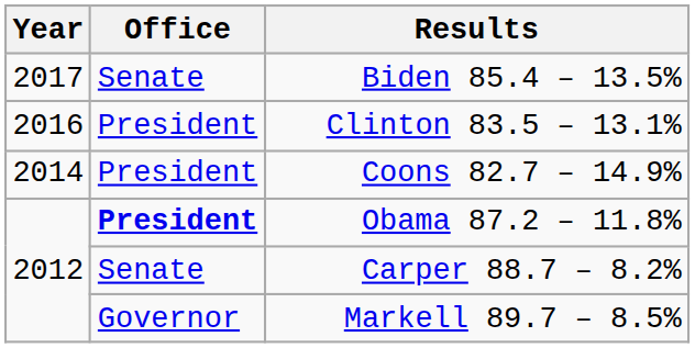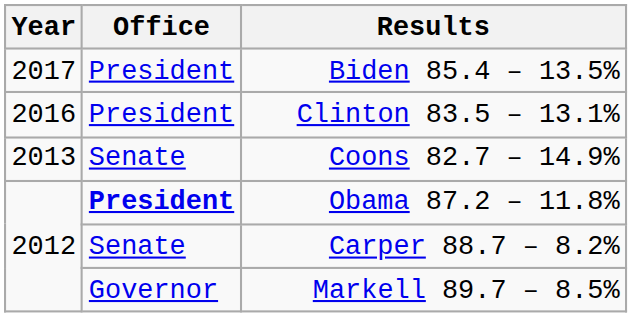Biden 85.4 – 13.5% | Office: Senate -> President
Coons 82.7 – 14.9% | Year: 2014 -> 2013
Coons 82.7 – 14.9% | Office: President -> Senate
